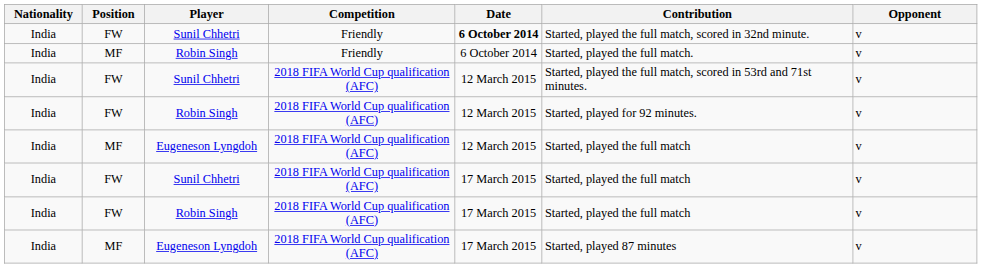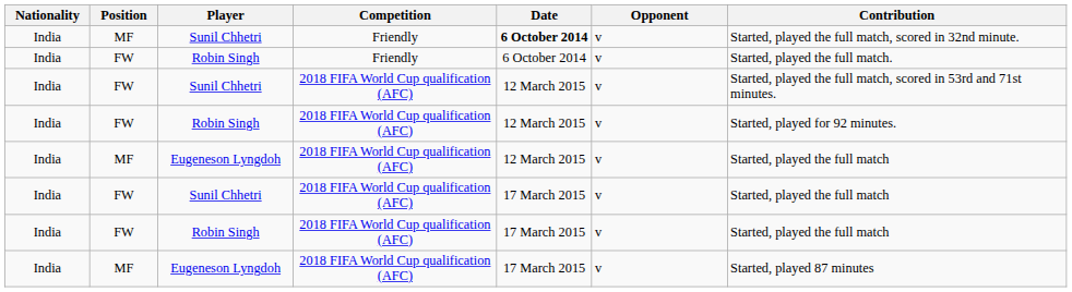columns swapped: Contribution <-> Opponent
Sunil Chhetri / Friendly | Position: FW -> MF
Robin Singh / Friendly | Position: MF -> FW
